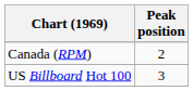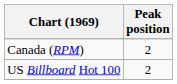US Billboard Hot 100 | Peak position: 3 -> 2
